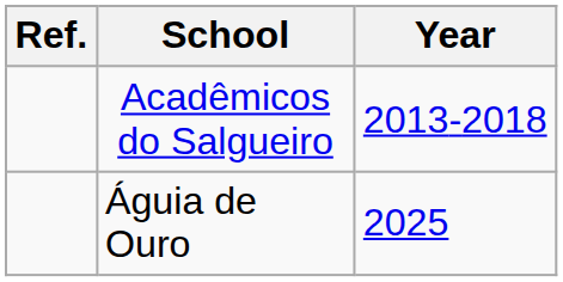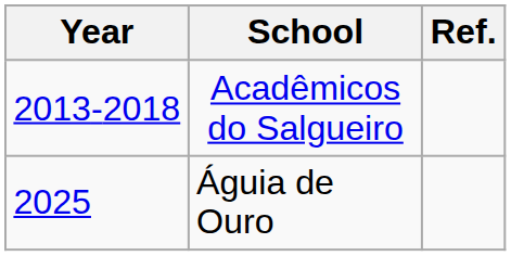columns swapped: Year <-> Ref.
